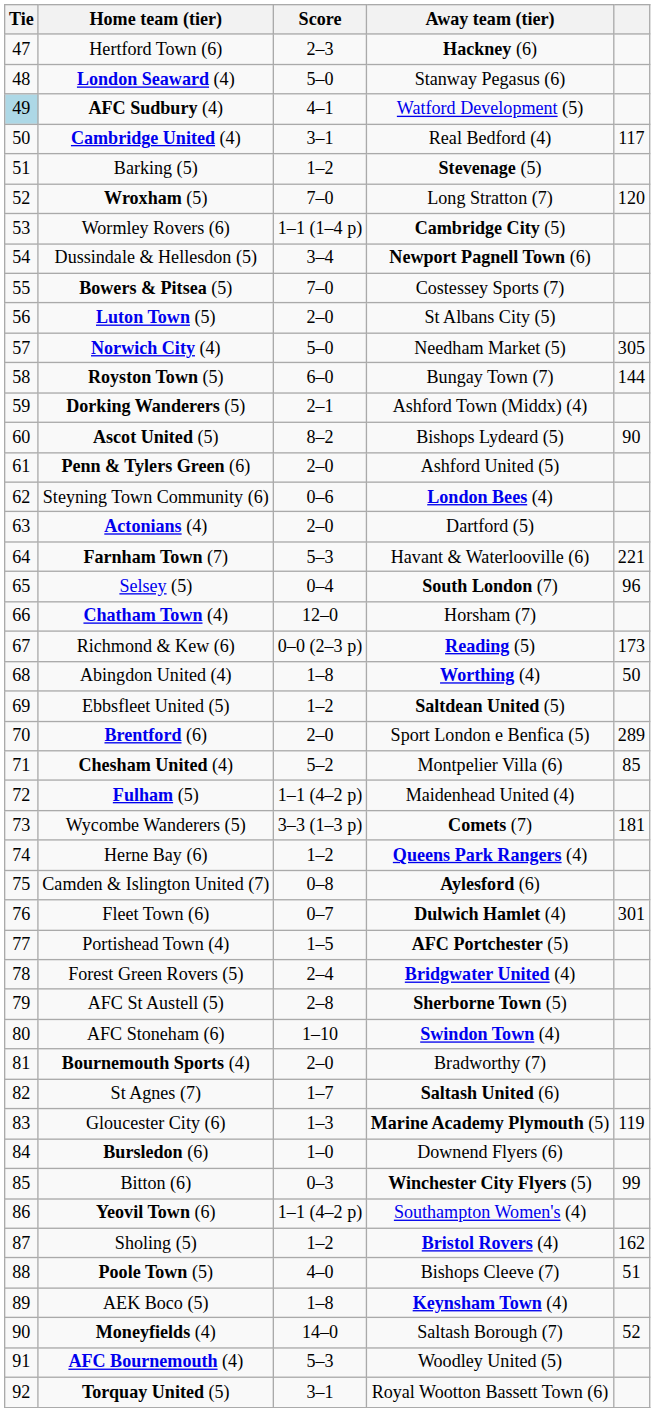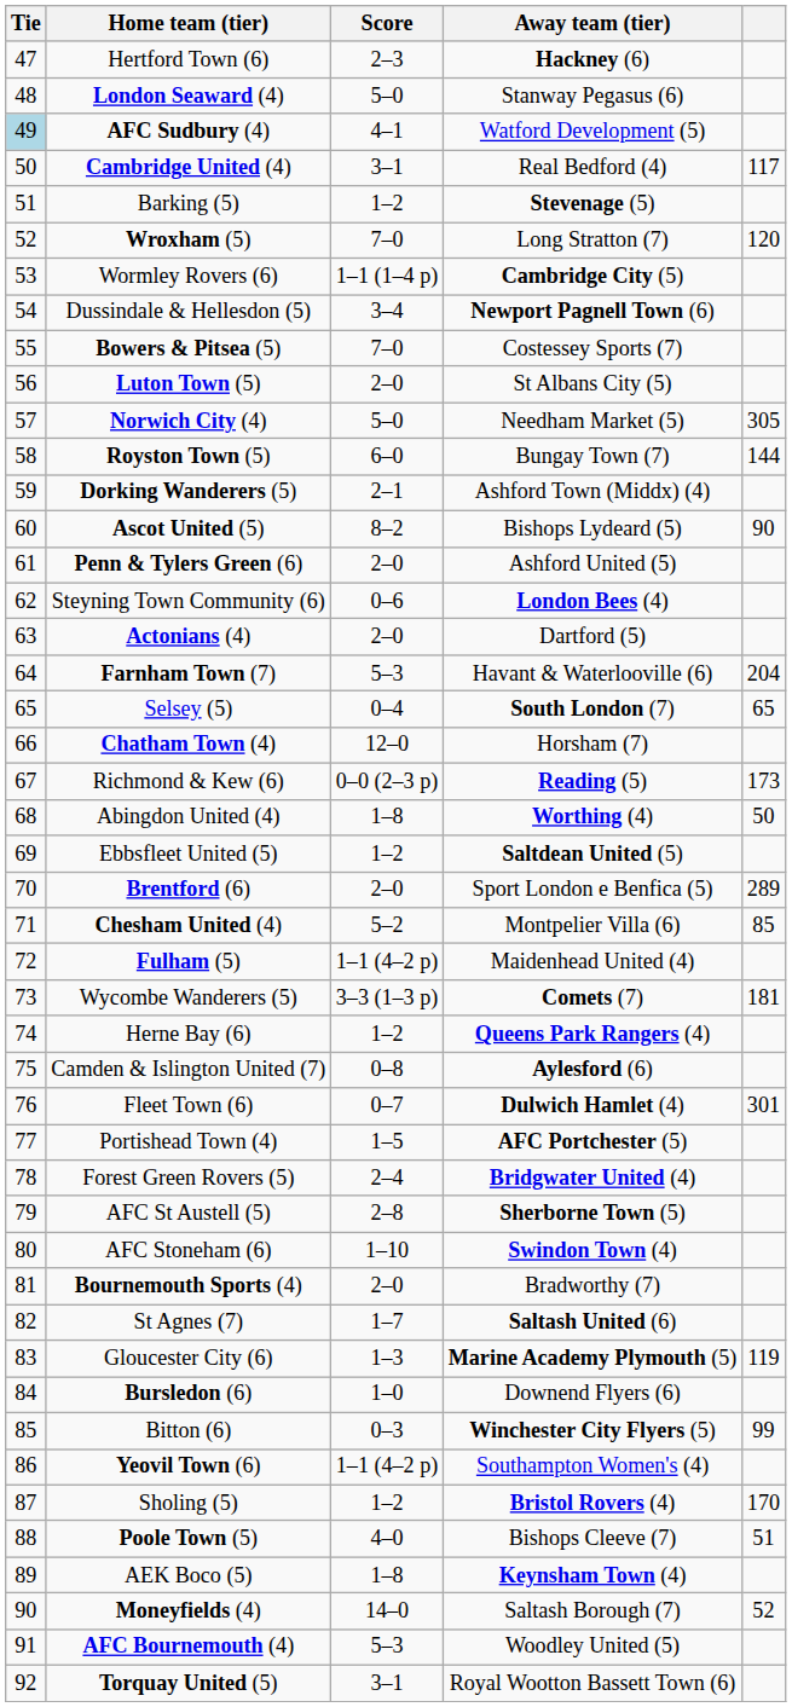Farnham Town (7) | column 5: 221 -> 204
Selsey (5) | column 5: 96 -> 65
Sholing (5) | column 5: 162 -> 170
